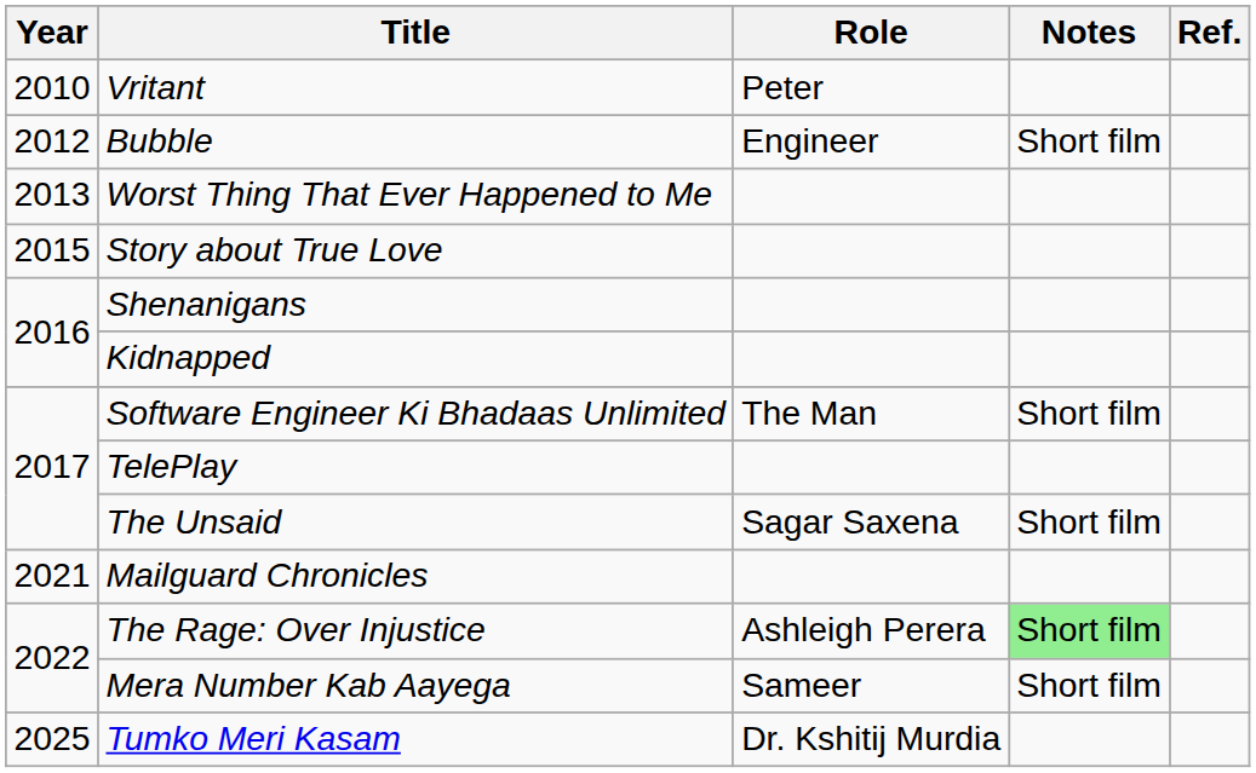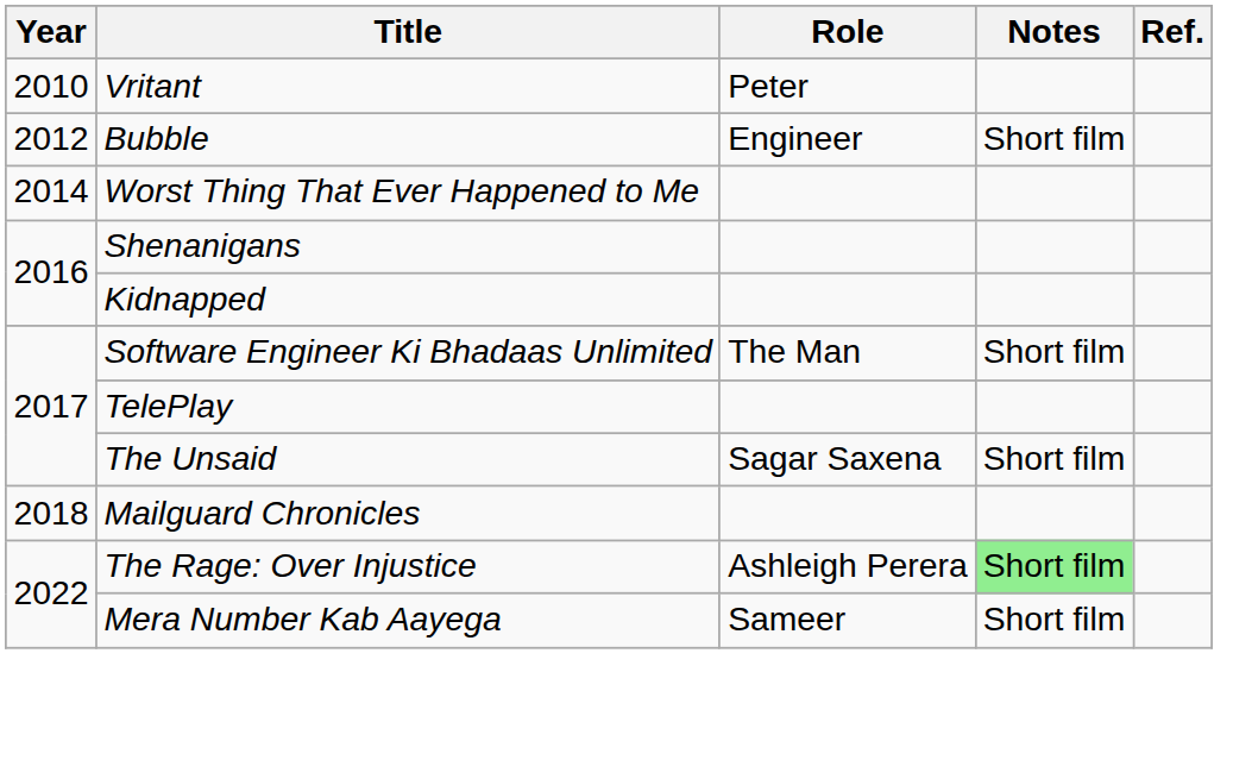Worst Thing That Ever Happened to Me | Year: 2013 -> 2014
- row: 2015 | Story about True Love
Mailguard Chronicles | Year: 2021 -> 2018
- row: 2025 | Tumko Meri Kasam | Dr. Kshitij Murdia
